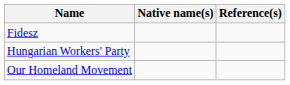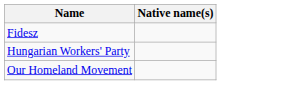- column: Reference(s)
